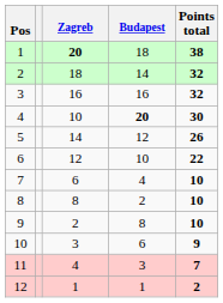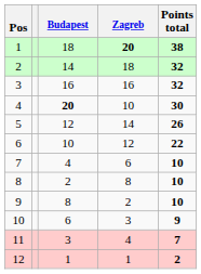columns swapped: Zagreb <-> Budapest
